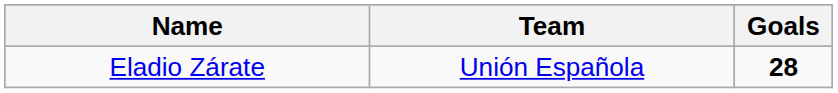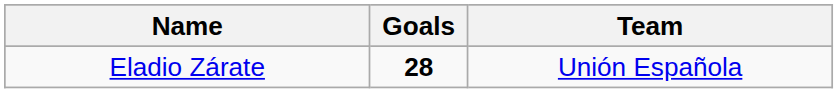columns swapped: Team <-> Goals
